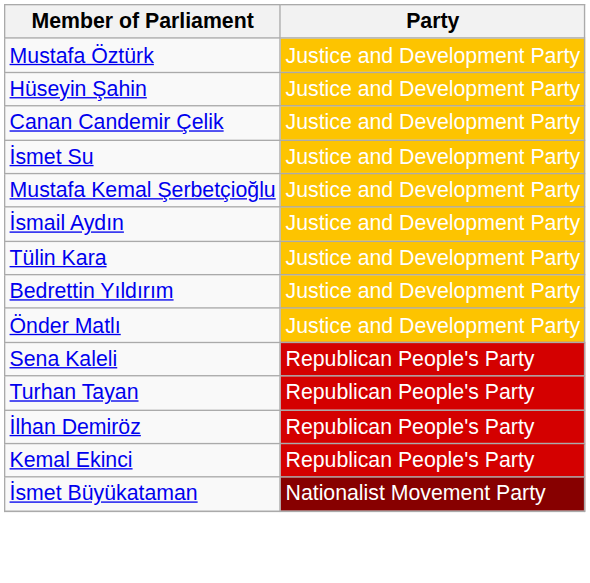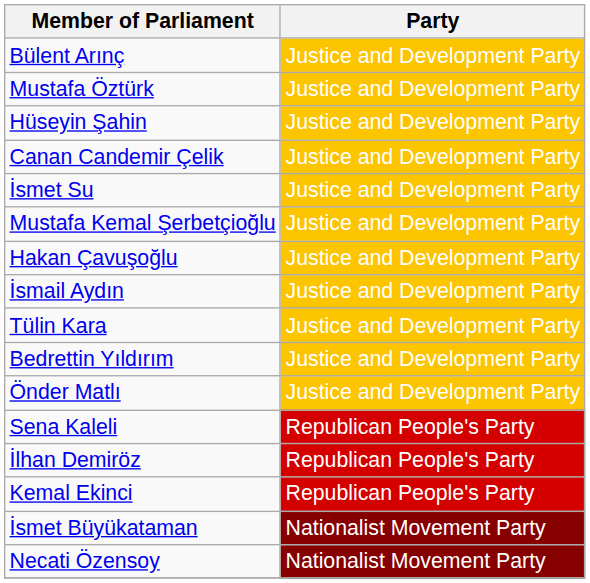+ row: Bülent Arınç | Justice and Development Party
+ row: Hakan Çavuşoğlu | Justice and Development Party
- row: Turhan Tayan | Republican People's Party
+ row: Necati Özensoy | Nationalist Movement Party
